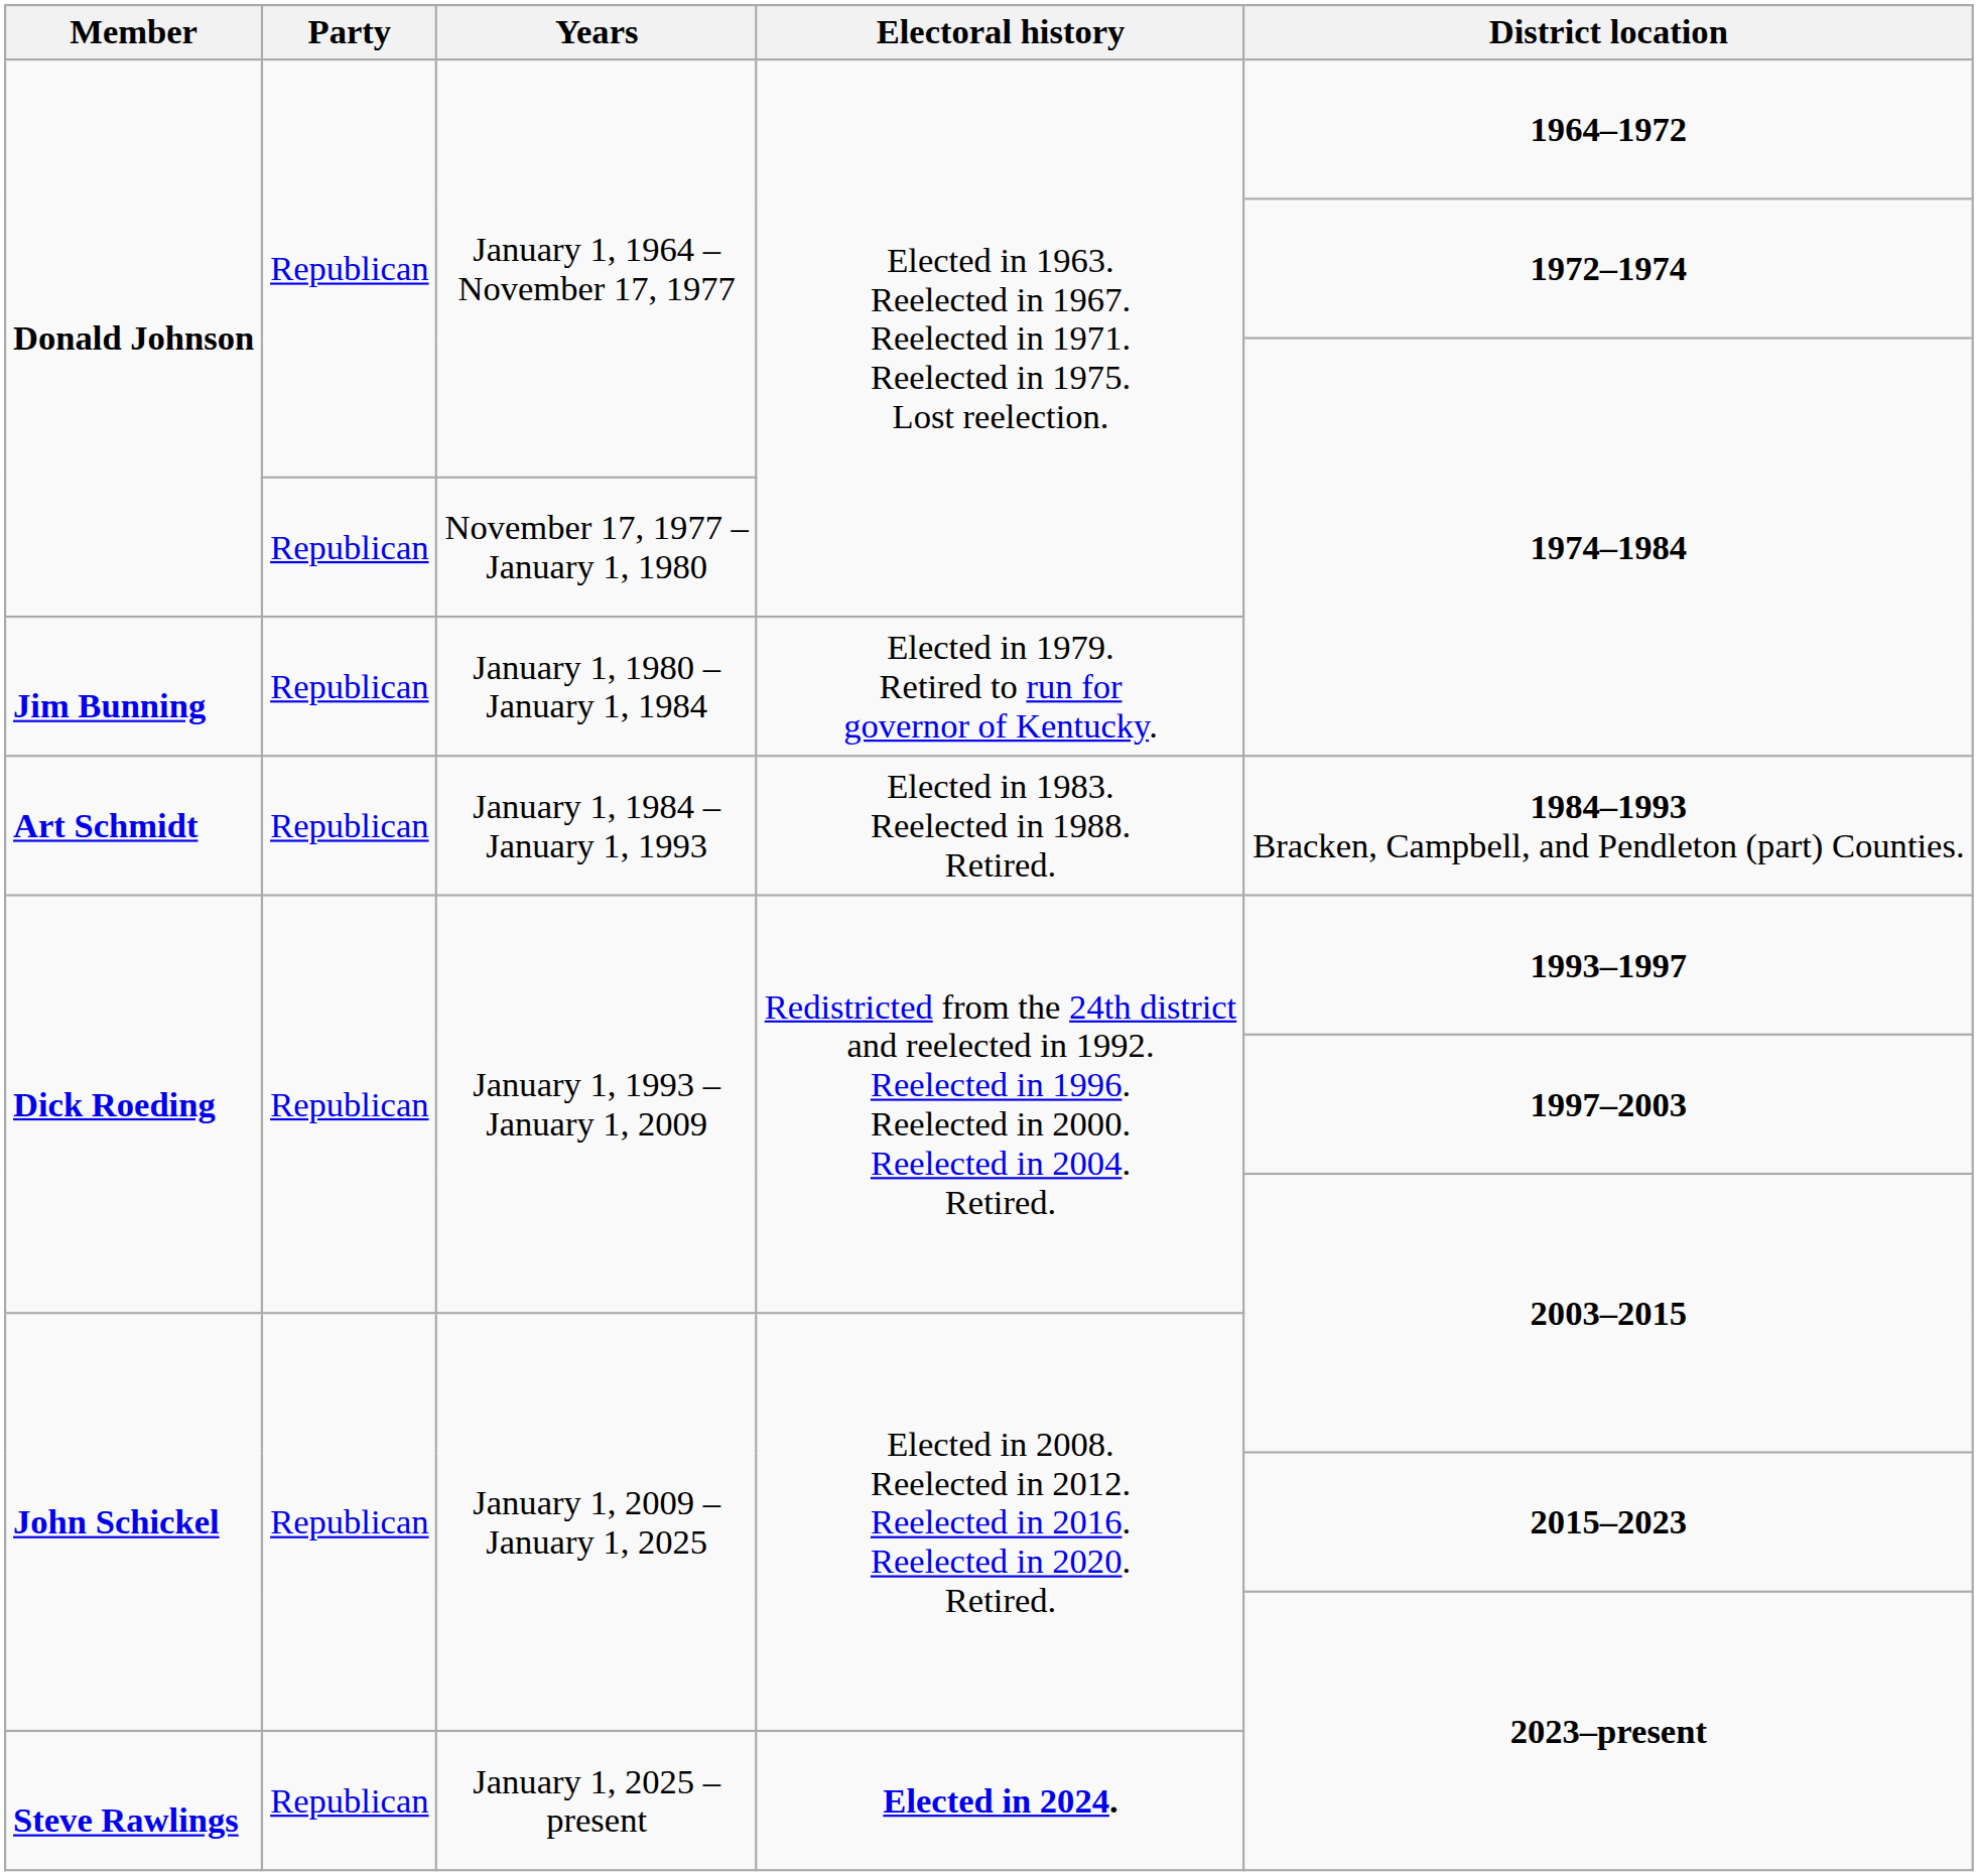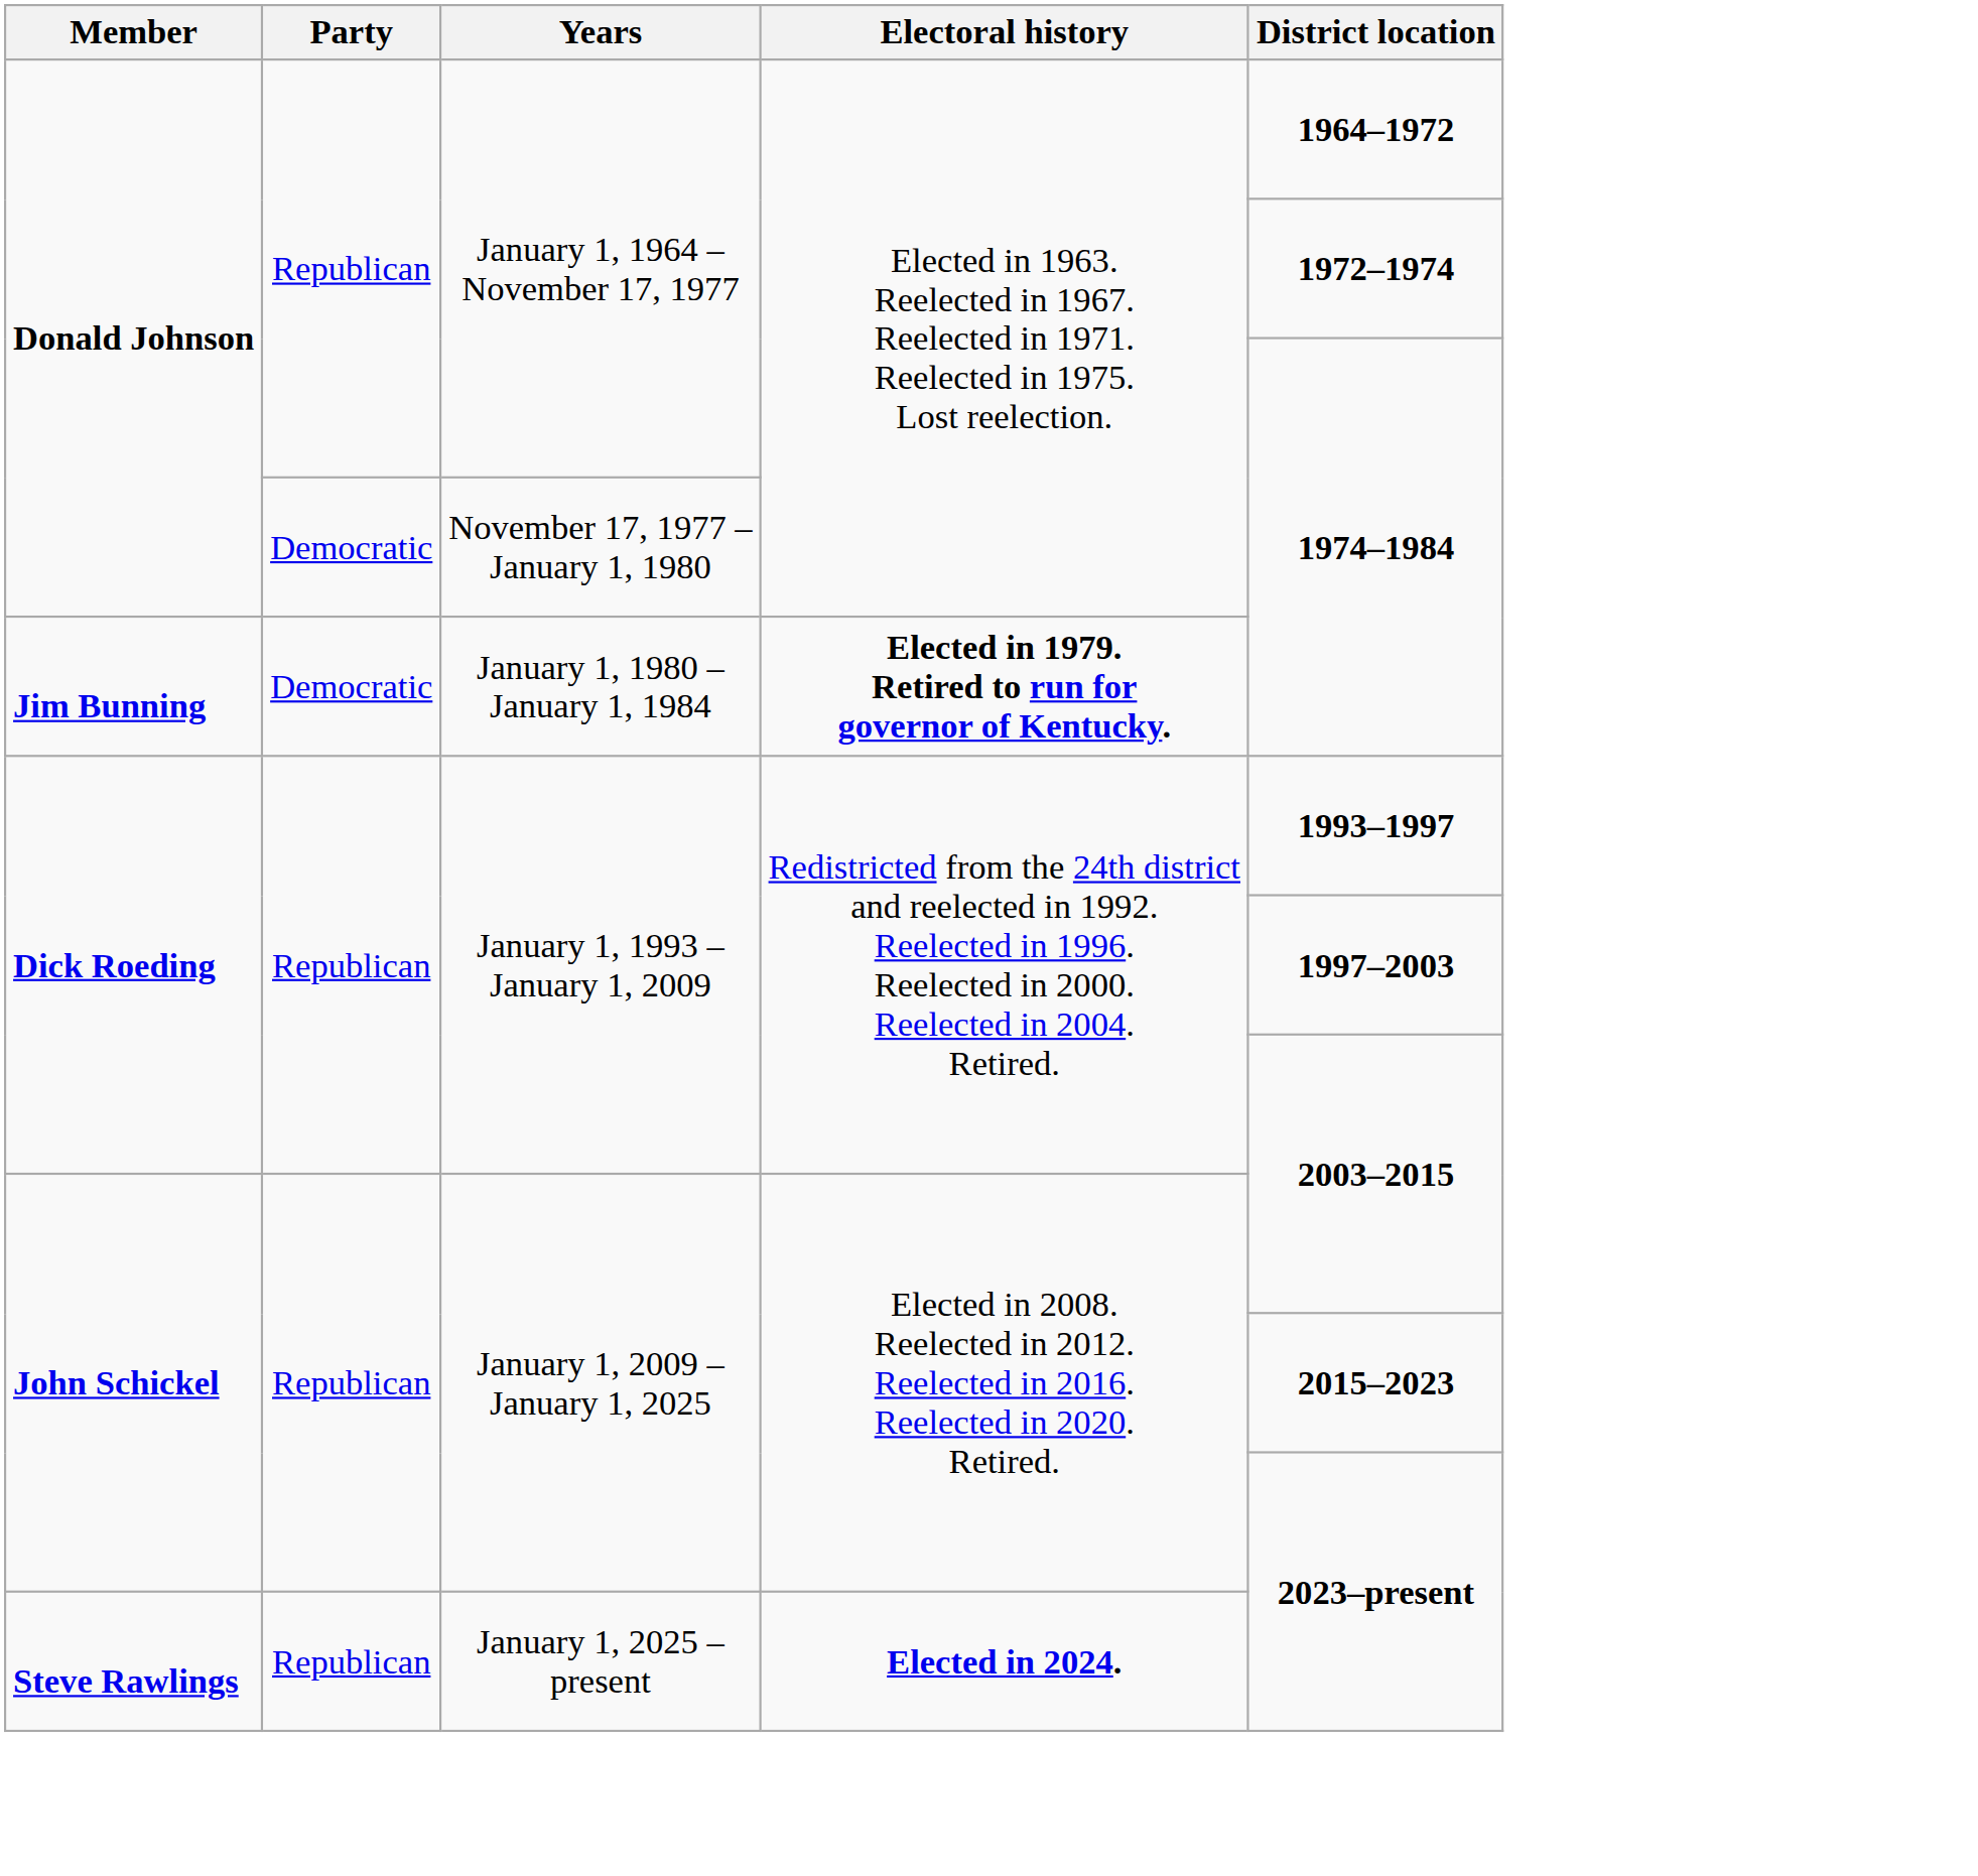November 17, 1977 – January 1, 1980 | Party: Republican -> Democratic
January 1, 1980 – January 1, 1984 | Party: Republican -> Democratic
January 1, 1980 – January 1, 1984 | Electoral history: normal -> bold
- row: Art Schmidt | Republican | January 1, 1984 – January 1, 1993 | Elected in 1983. Reelected in 1988. Retired. | 1984–1993 Bracken, Campbell, and Pendleton (part) Counties.
